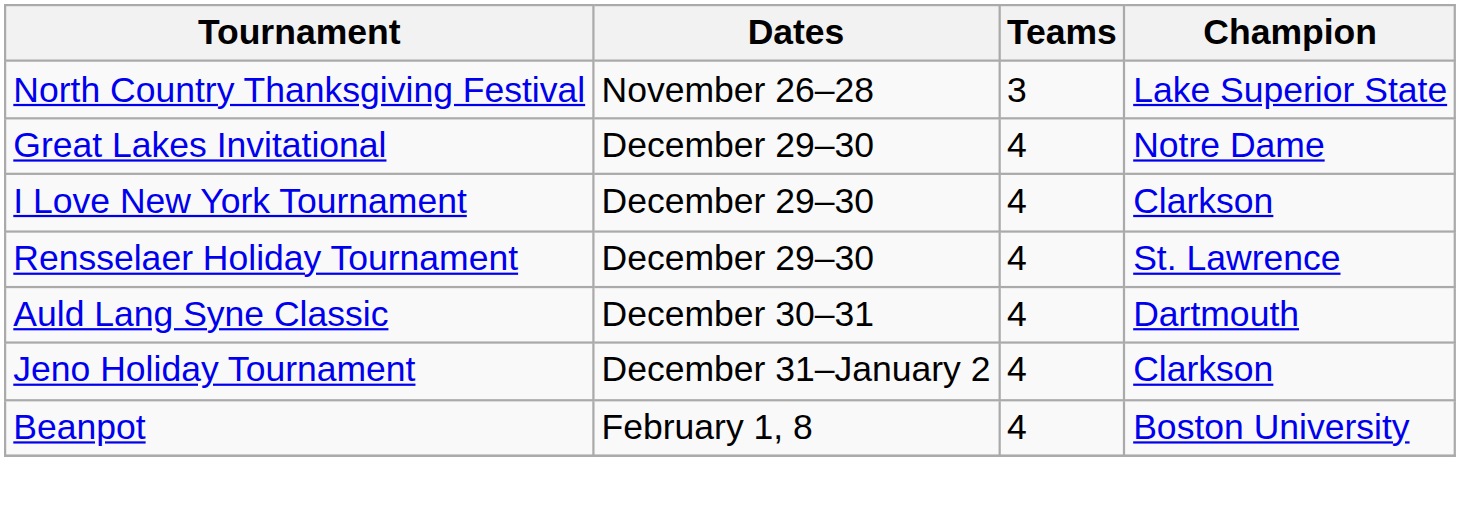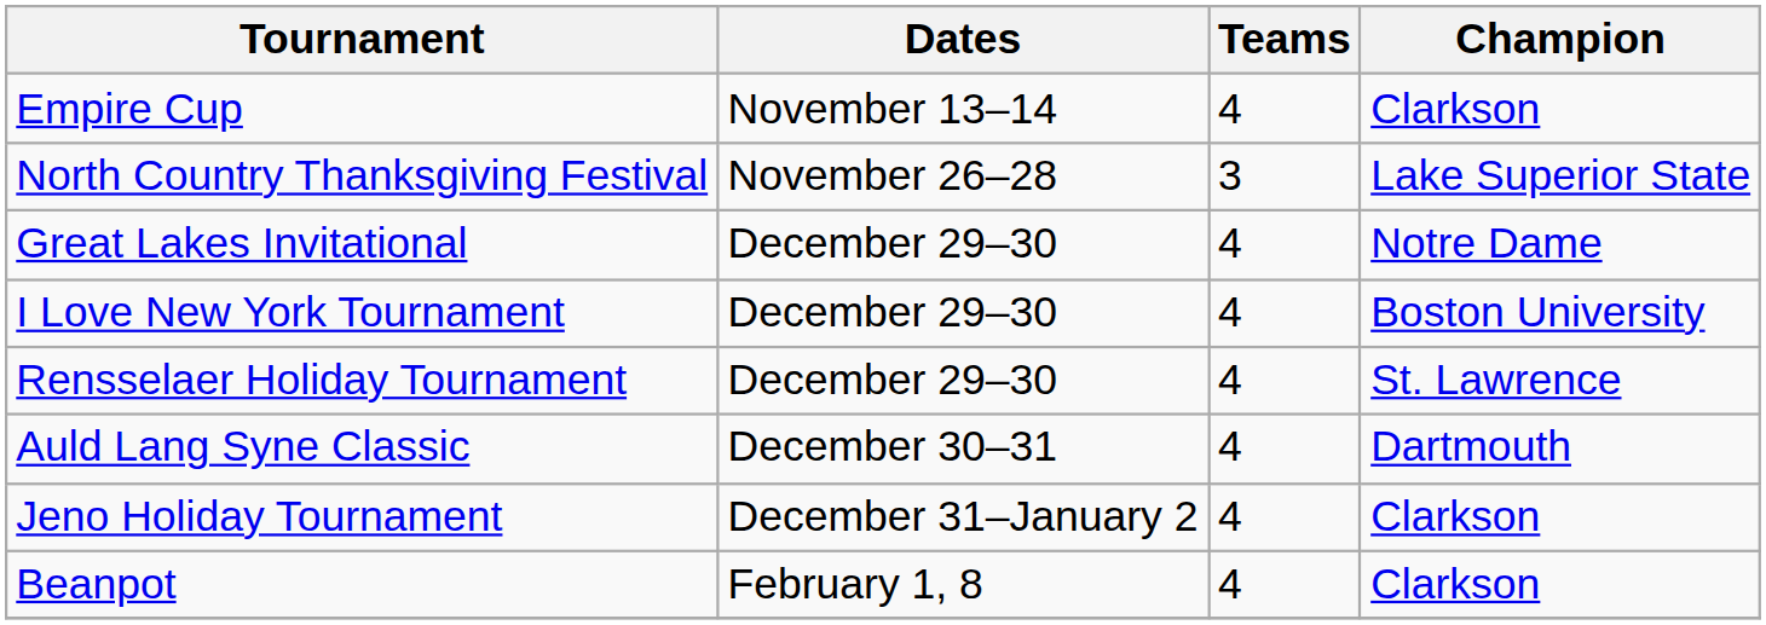+ row: Empire Cup | November 13–14 | 4 | Clarkson
I Love New York Tournament | Champion: Clarkson -> Boston University
Beanpot | Champion: Boston University -> Clarkson
